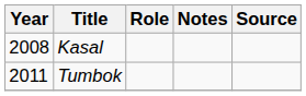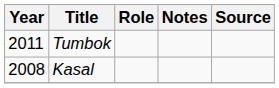rows swapped: Kasal <-> Tumbok
